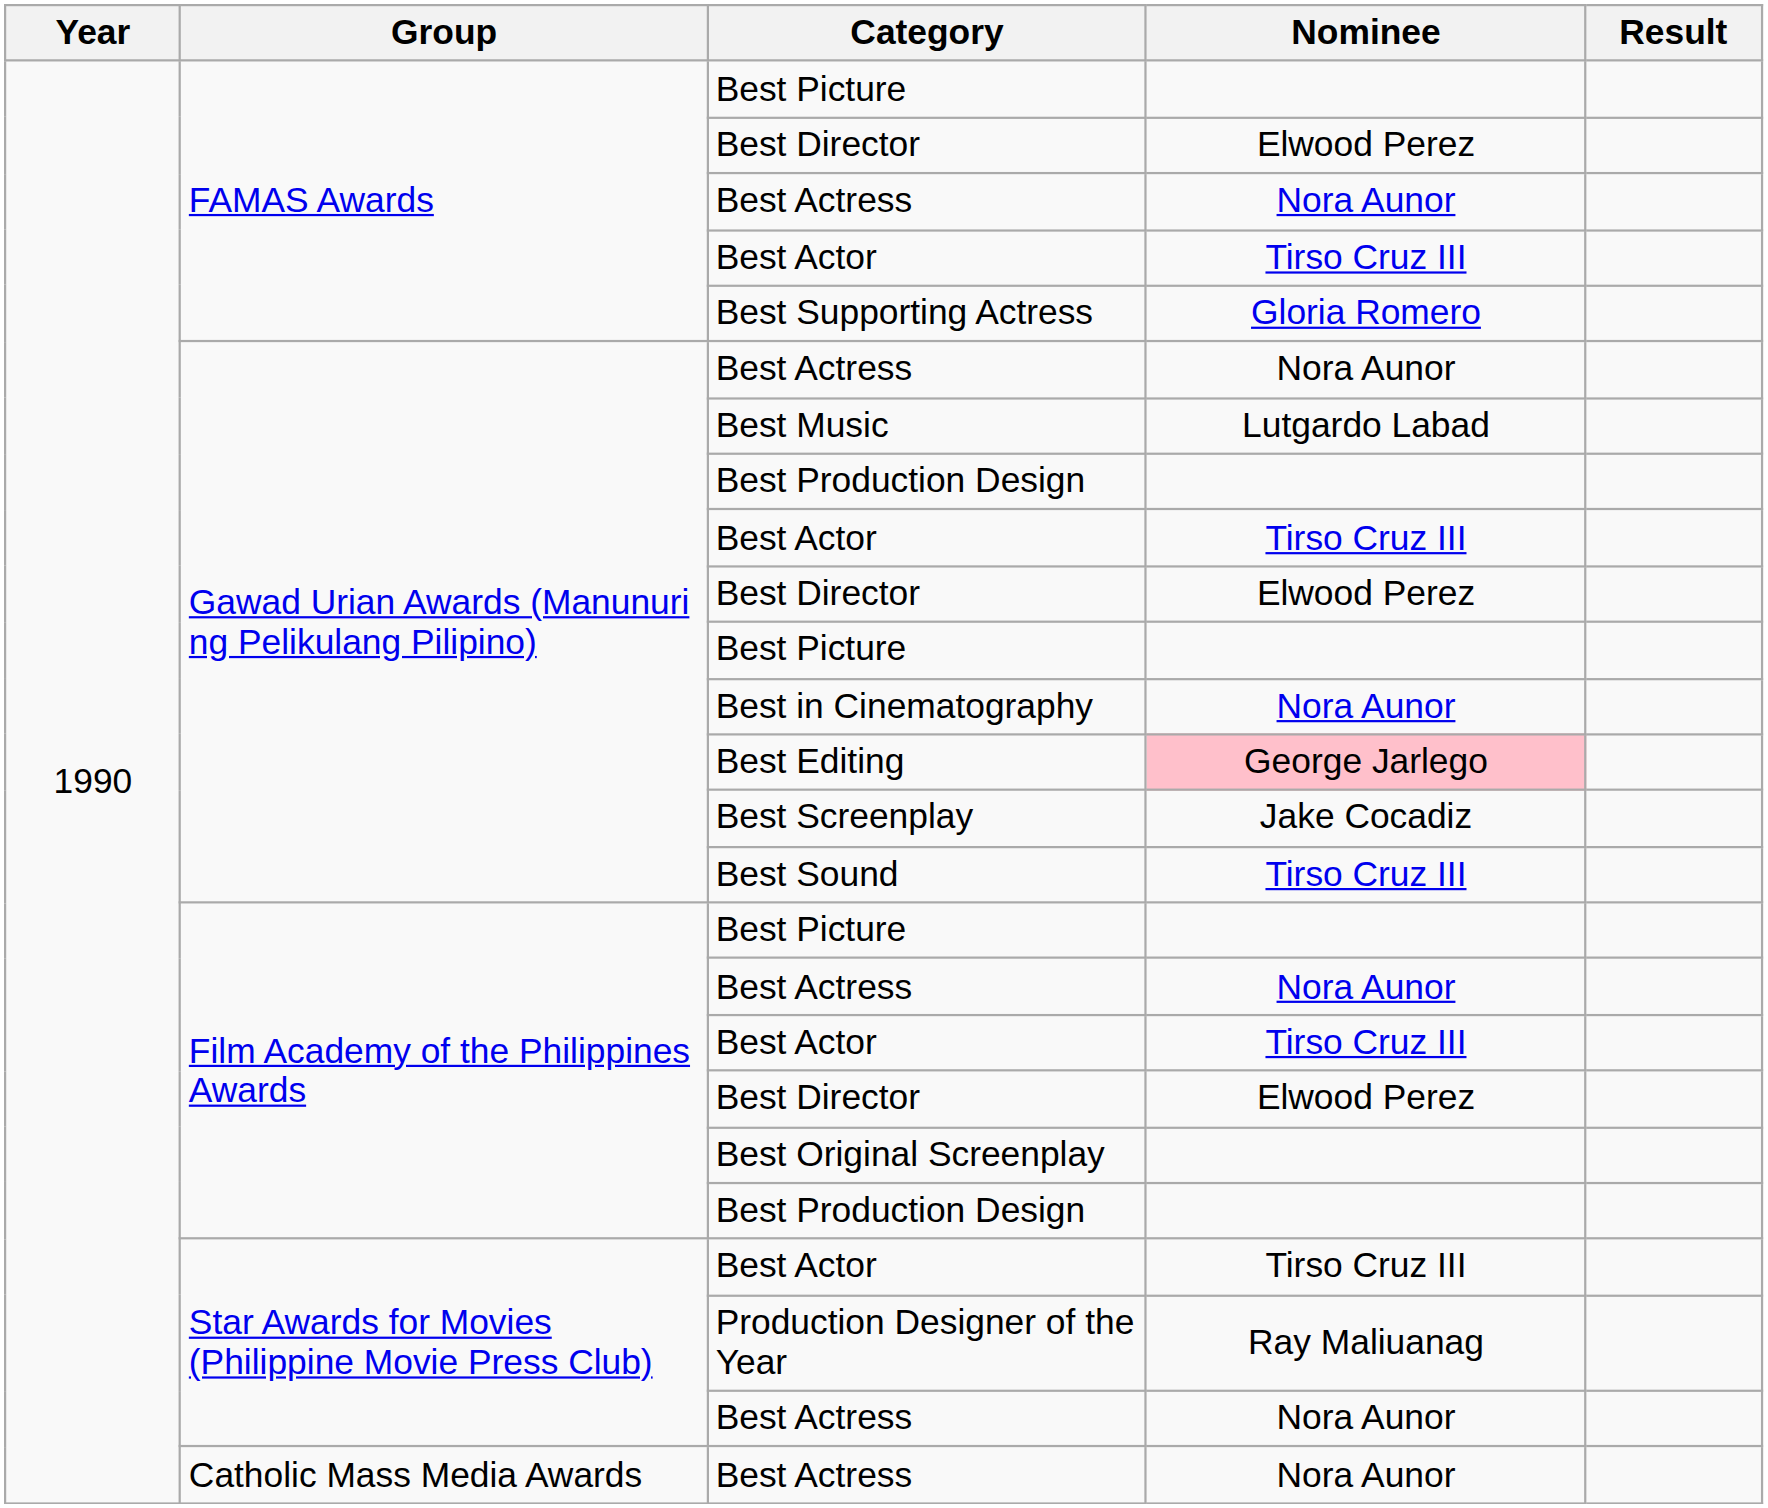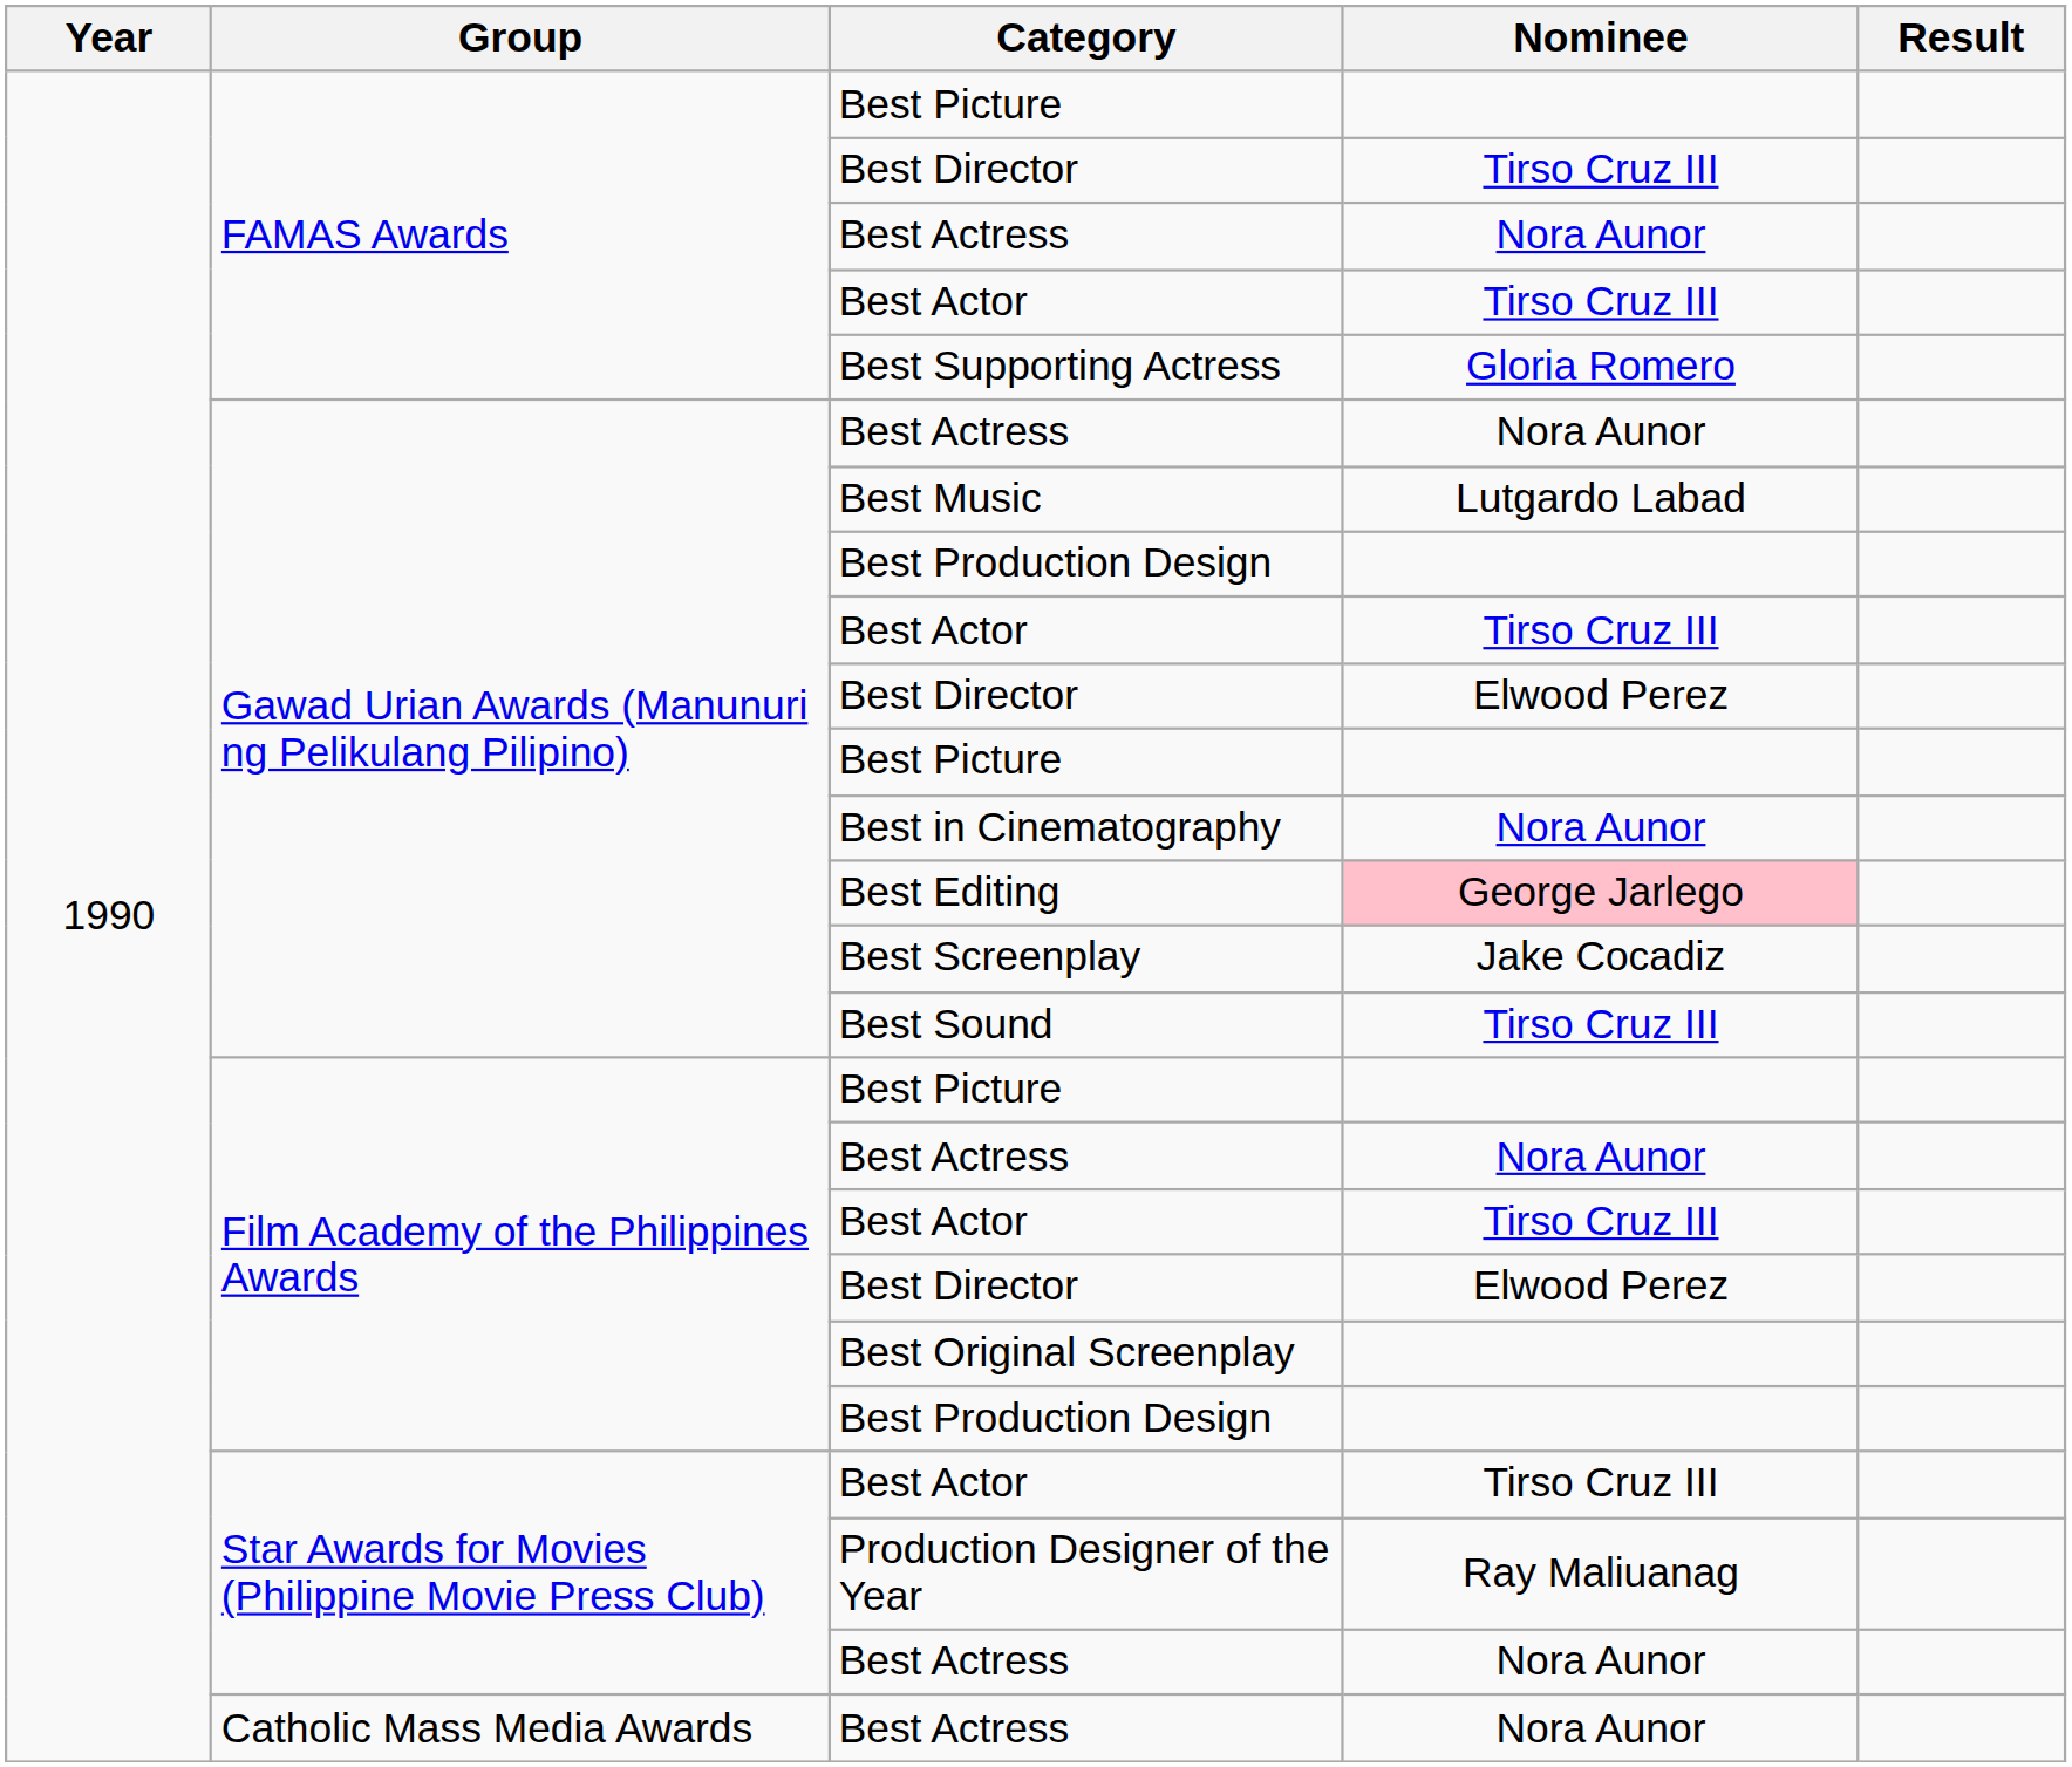FAMAS Awards / Best Director | Nominee: Elwood Perez -> Tirso Cruz III
